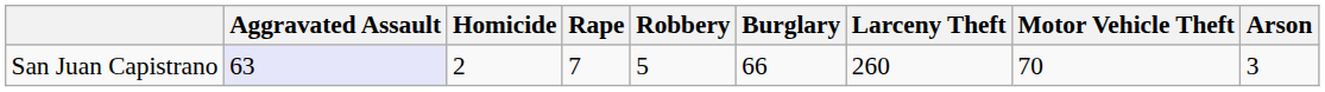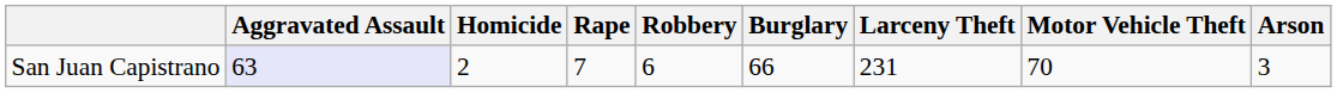San Juan Capistrano | Robbery: 5 -> 6
San Juan Capistrano | Larceny Theft: 260 -> 231
